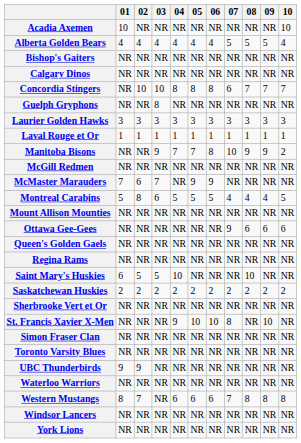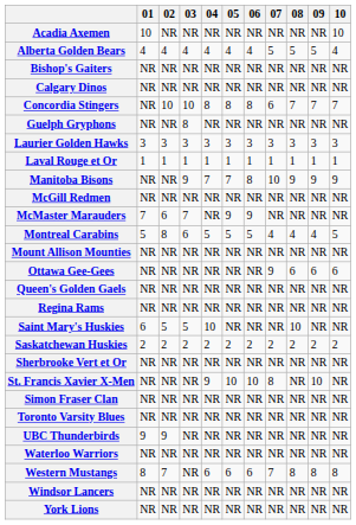Manitoba Bisons | 10: 2 -> 9
